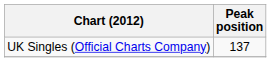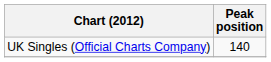UK Singles (Official Charts Company) | Peak position: 137 -> 140
